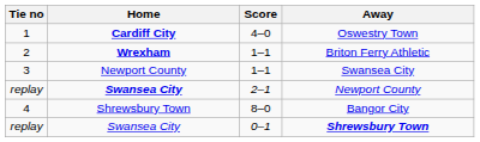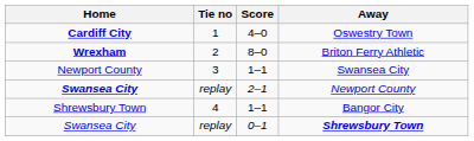columns swapped: Tie no <-> Home
Briton Ferry Athletic | Score: 1–1 -> 8–0
Bangor City | Score: 8–0 -> 1–1
